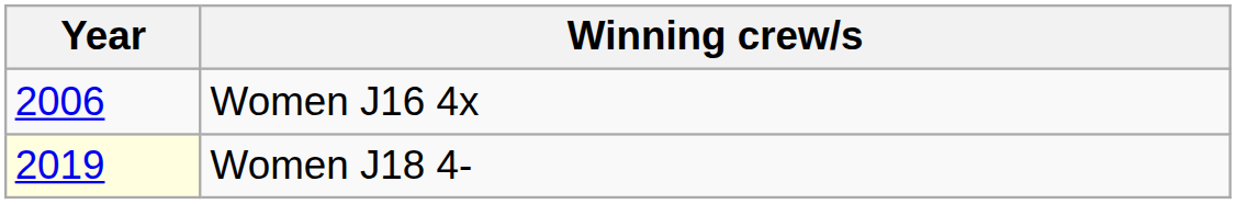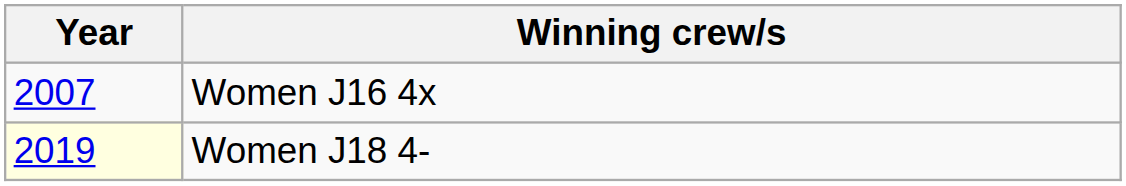Women J16 4x | Year: 2006 -> 2007
